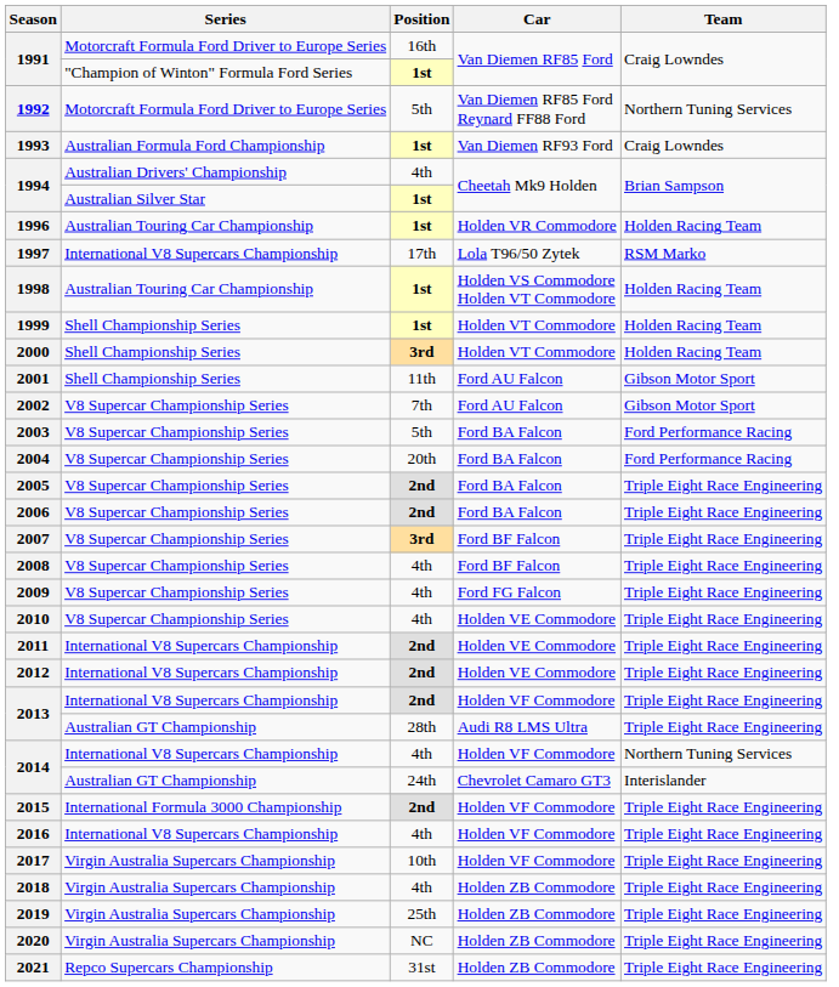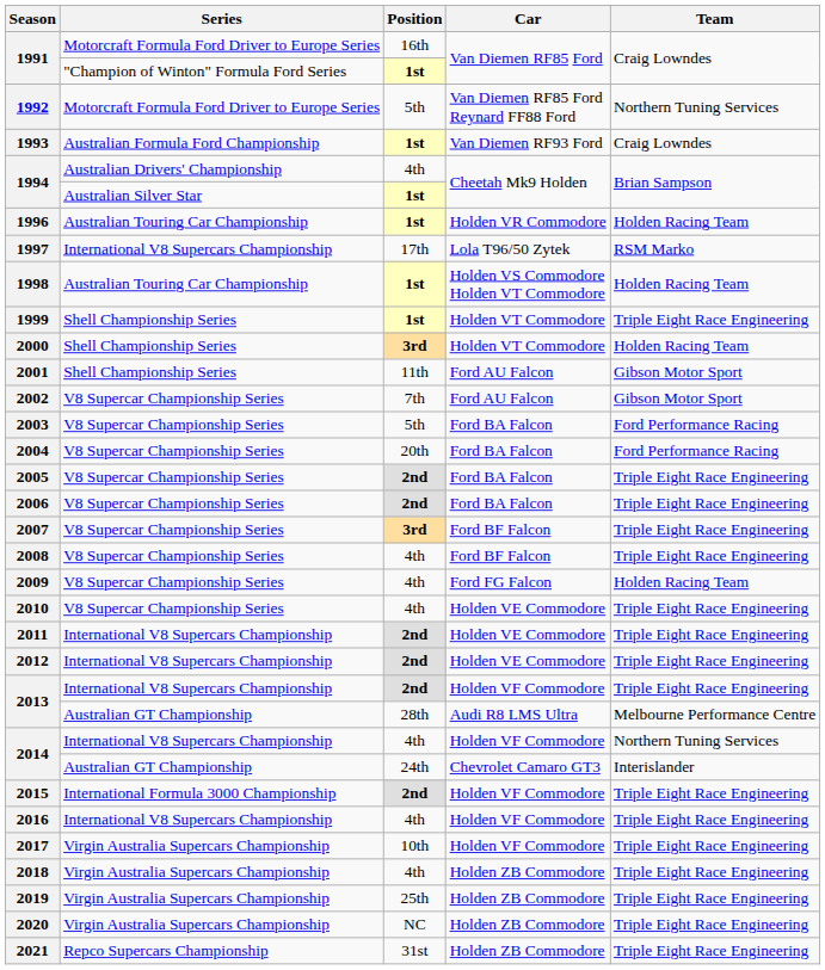1999 | Team: Holden Racing Team -> Triple Eight Race Engineering
2009 | Team: Triple Eight Race Engineering -> Holden Racing Team
2013 / 28th | Team: Triple Eight Race Engineering -> Melbourne Performance Centre
